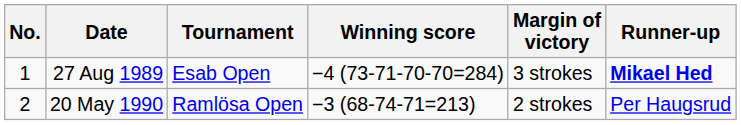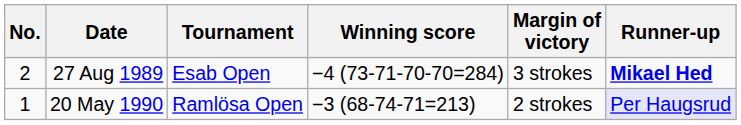27 Aug 1989 | No.: 1 -> 2
20 May 1990 | No.: 2 -> 1
20 May 1990 | Runner-up: no background -> lavender background
